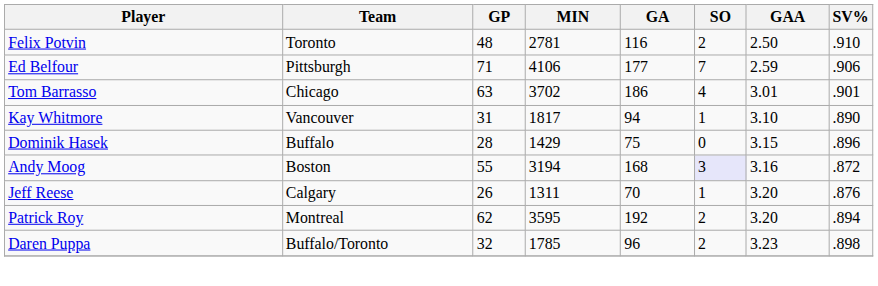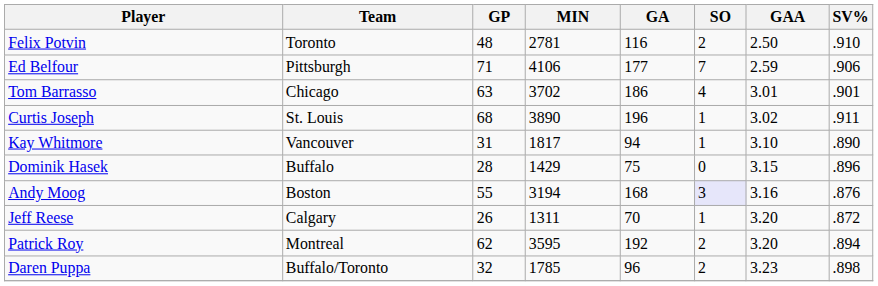+ row: Curtis Joseph | St. Louis | 68 | 3890 | 196 | 1 | 3.02 | .911
Andy Moog | SV%: .872 -> .876
Jeff Reese | SV%: .876 -> .872
